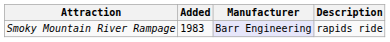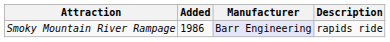Smoky Mountain River Rampage | Added: 1983 -> 1986
